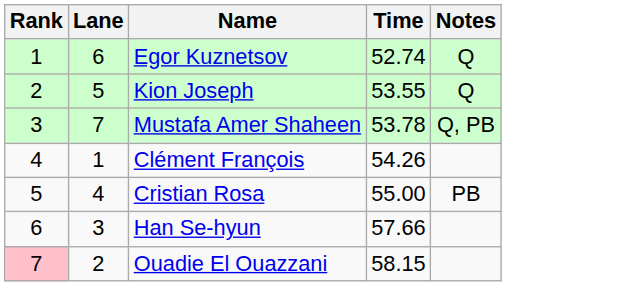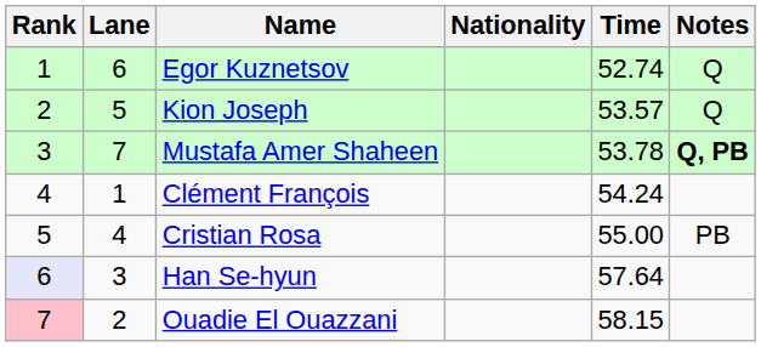+ column: Nationality
Kion Joseph | Time: 53.55 -> 53.57
Mustafa Amer Shaheen | Notes: normal -> bold
Clément François | Time: 54.26 -> 54.24
Han Se-hyun | Rank: no background -> lavender background
Han Se-hyun | Time: 57.66 -> 57.64
